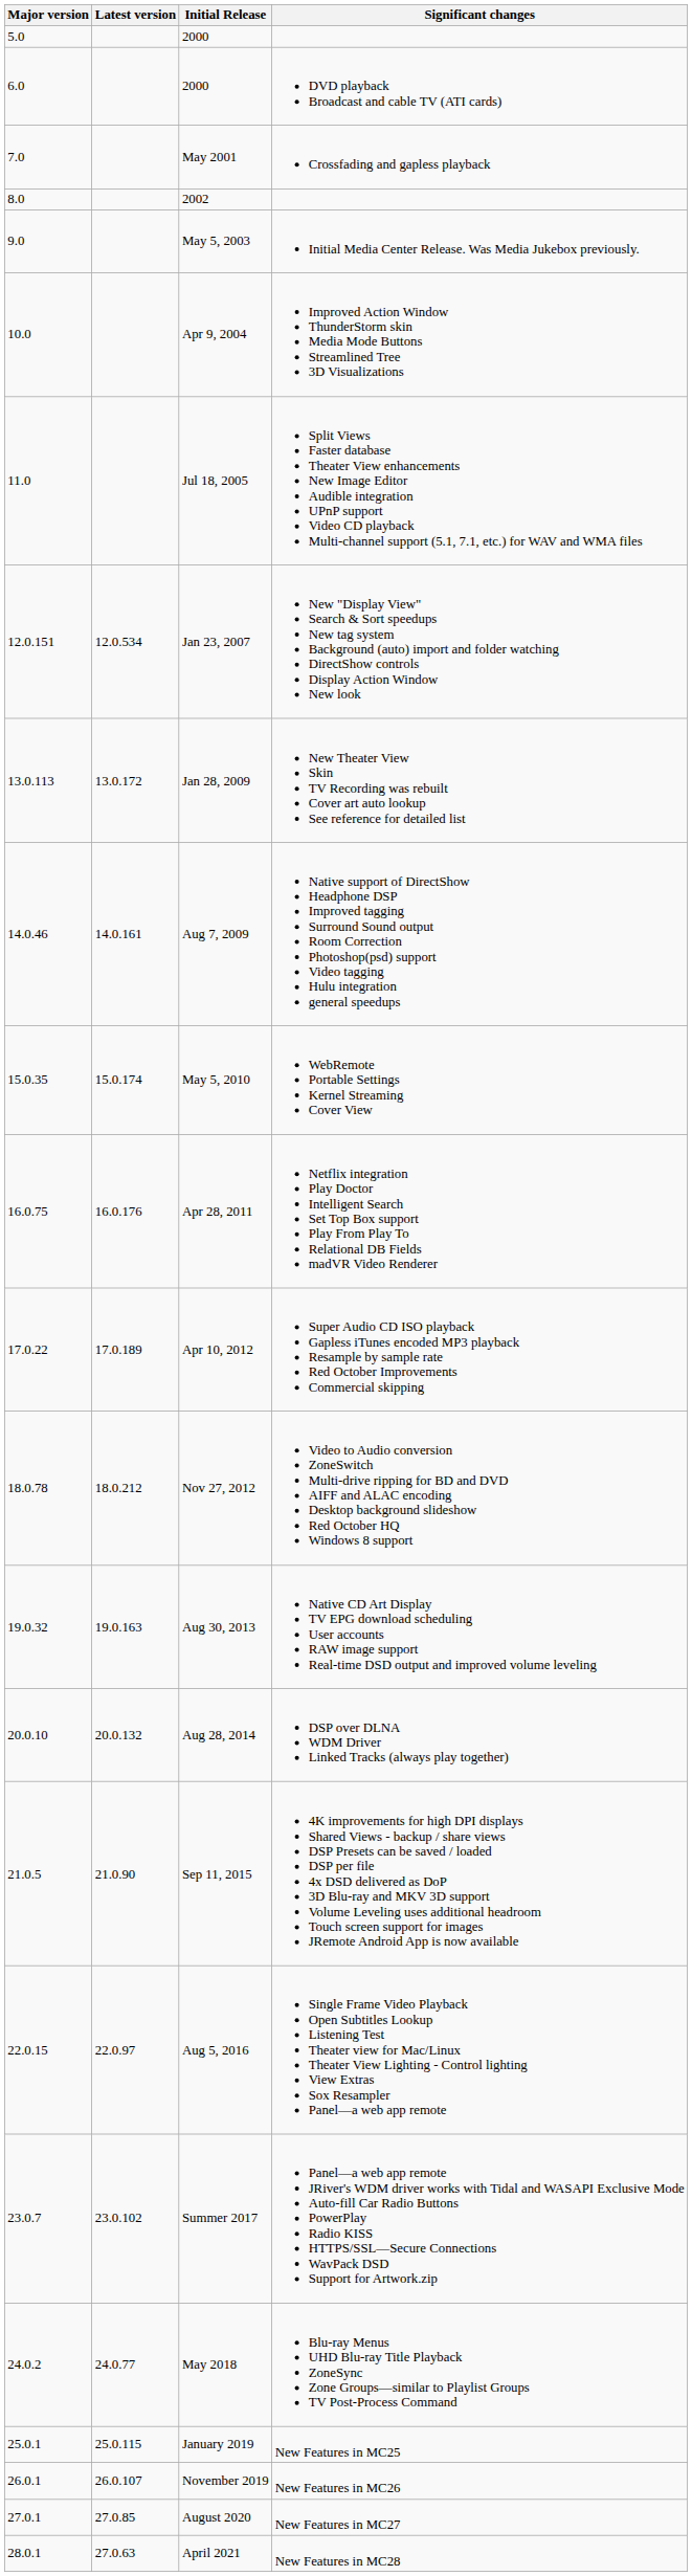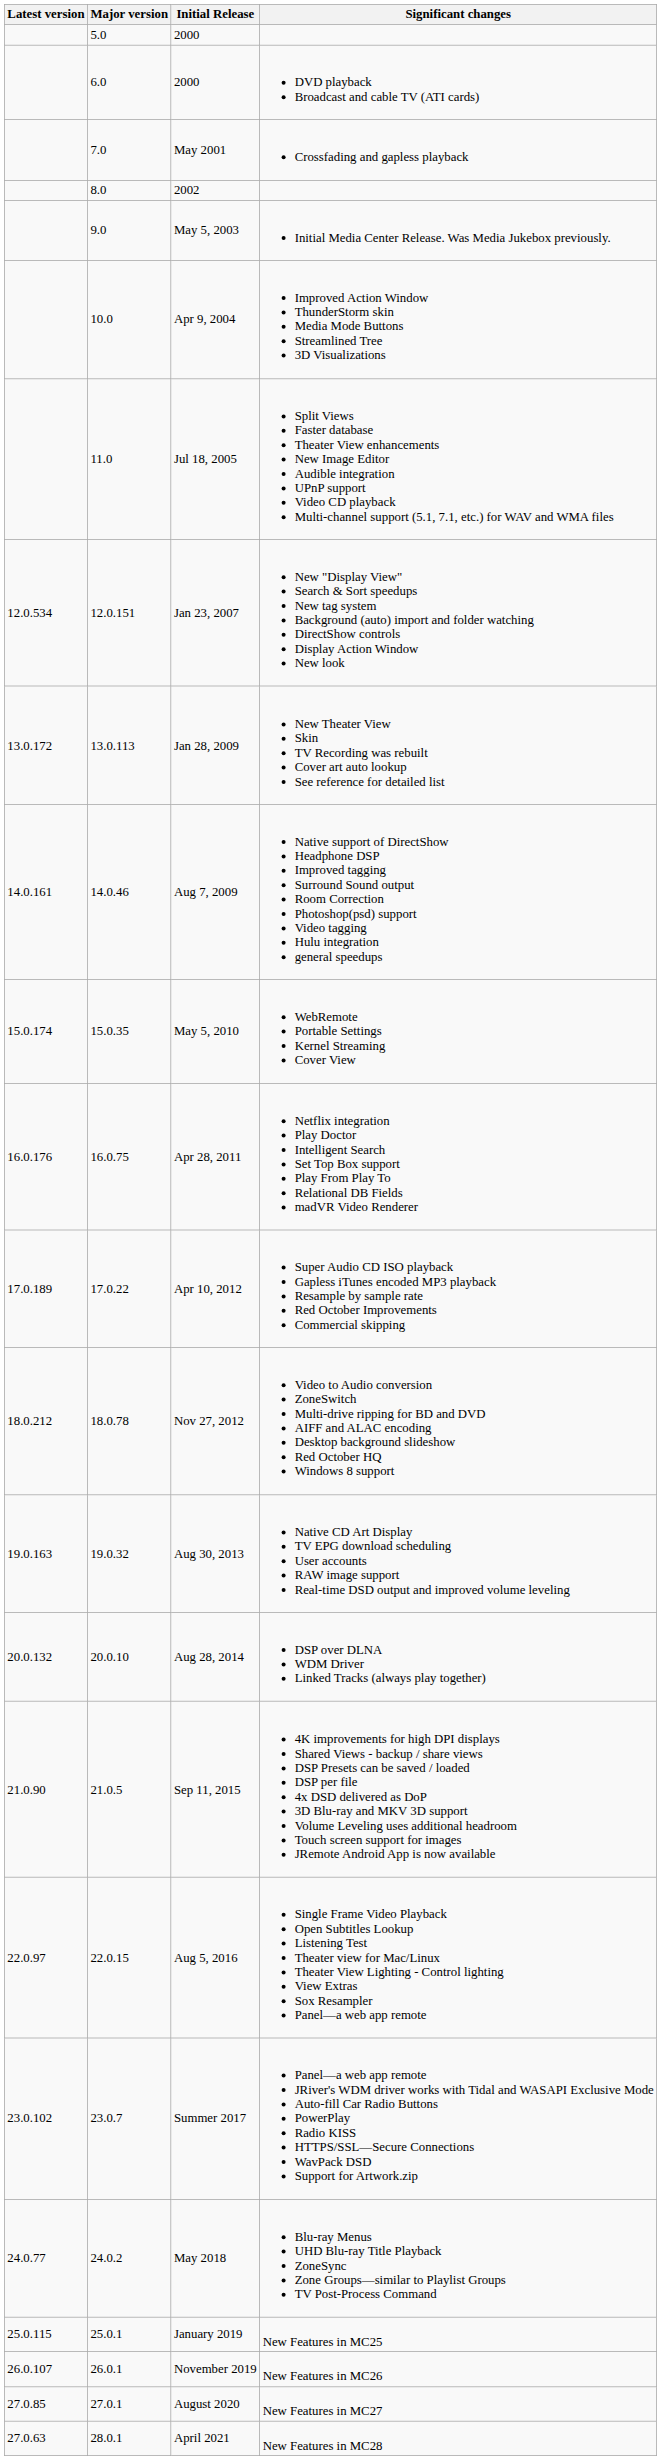columns swapped: Major version <-> Latest version
